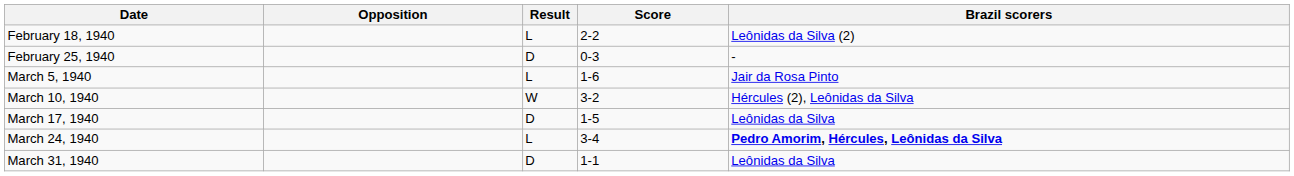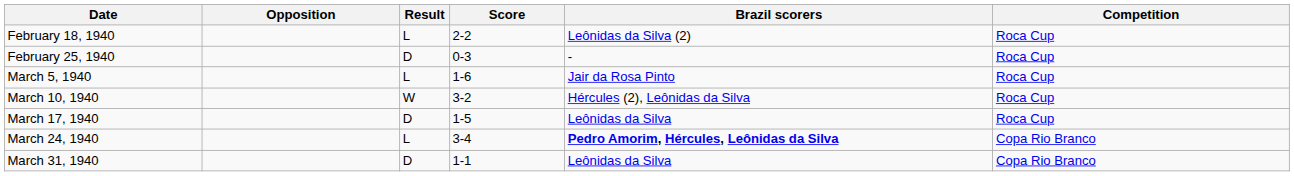+ column: Competition | Roca Cup | Roca Cup | Roca Cup | Roca Cup | Roca Cup | Copa Rio Branco | Copa Rio Branco
